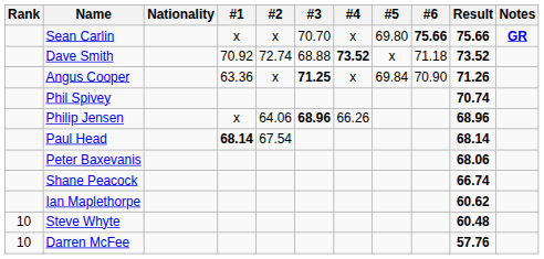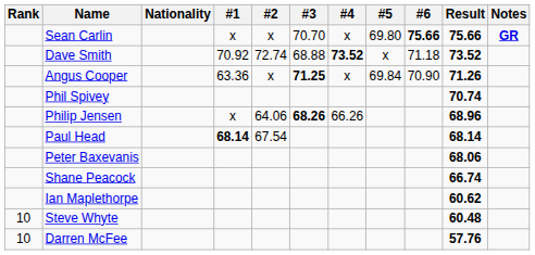Philip Jensen | #3: 68.96 -> 68.26
